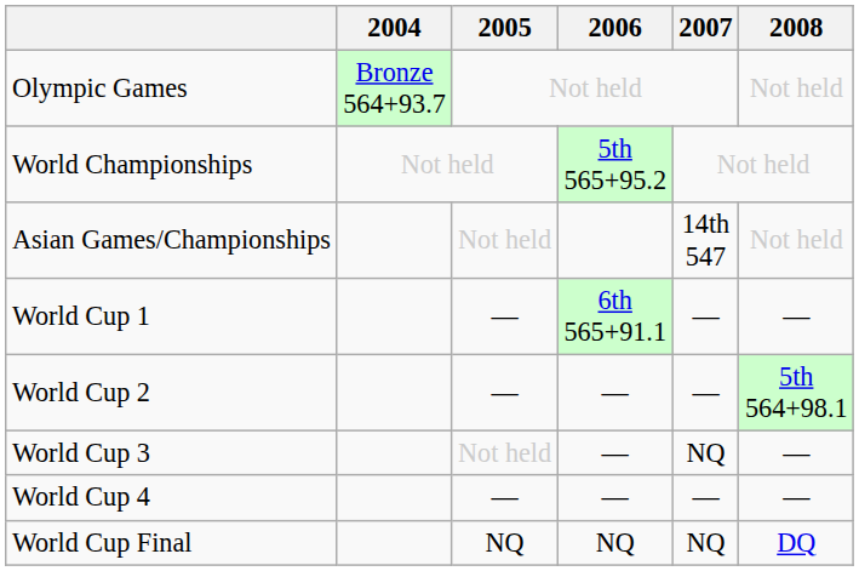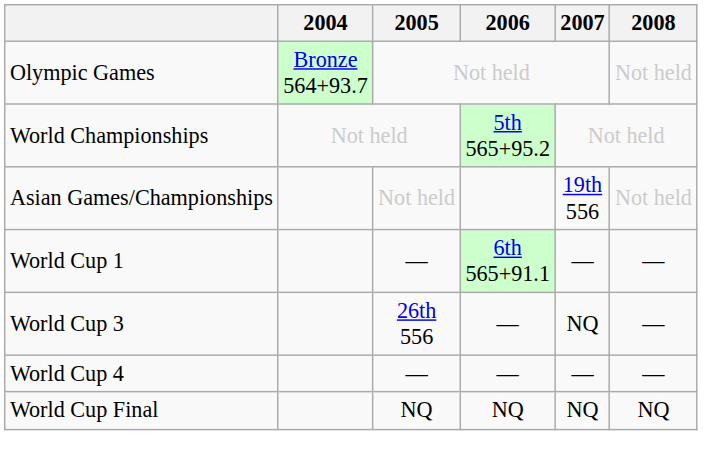Asian Games/Championships | 2007: 14th 547 -> 19th 556
- row: World Cup 2 | — | — | — | 5th 564+98.1
World Cup 3 | 2005: Not held -> 26th 556
World Cup Final | 2008: DQ -> NQ
